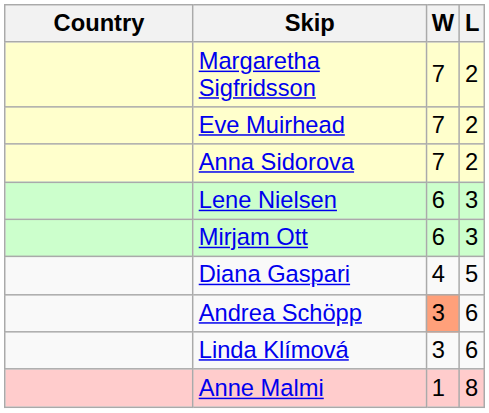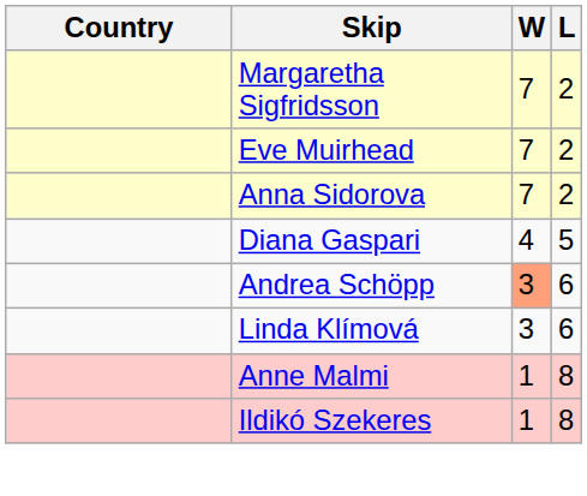- row: Lene Nielsen | 6 | 3
- row: Mirjam Ott | 6 | 3
+ row: Ildikó Szekeres | 1 | 8
